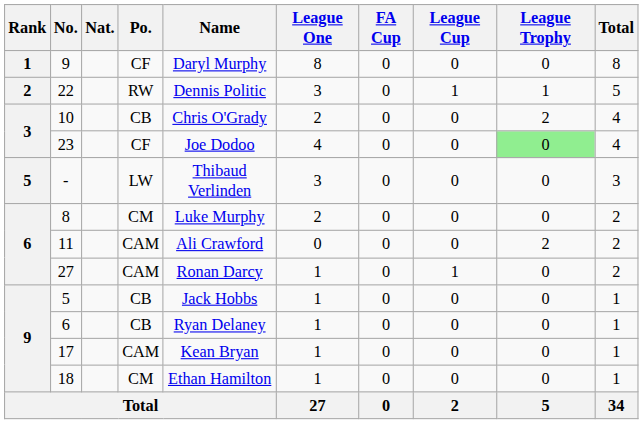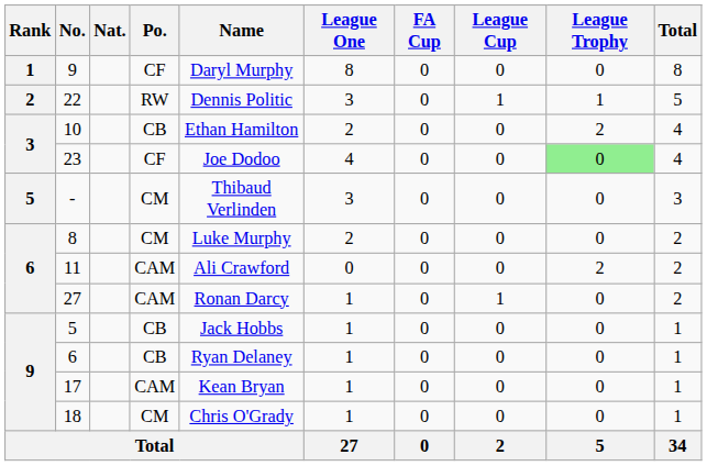10 | Name: Chris O'Grady -> Ethan Hamilton
- | Po.: LW -> CM
18 | Name: Ethan Hamilton -> Chris O'Grady
